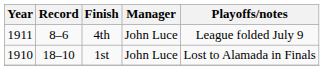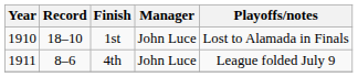rows swapped: 1st <-> 4th
